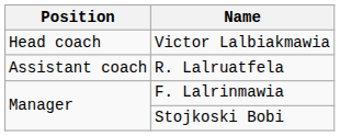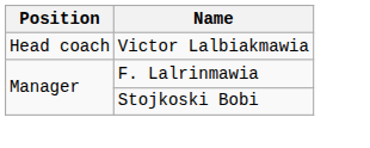- row: Assistant coach | R. Lalruatfela
